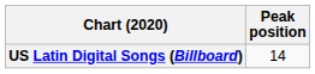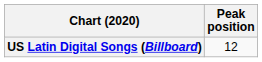US Latin Digital Songs (Billboard) | Peak position: 14 -> 12
